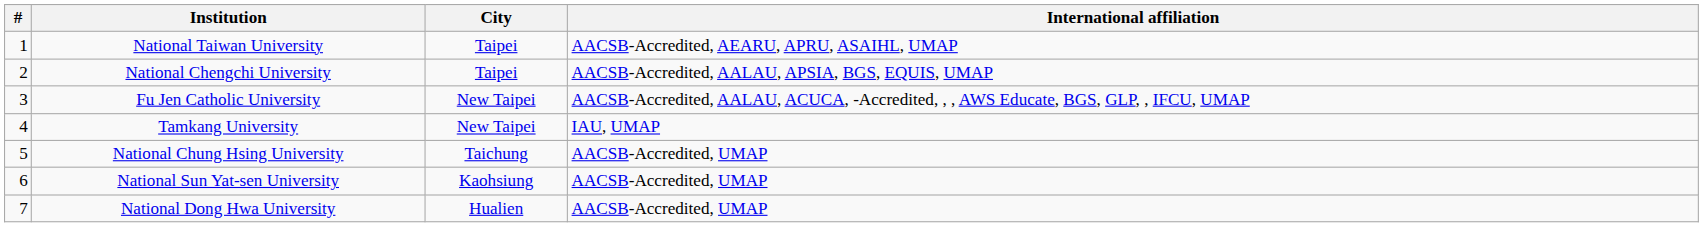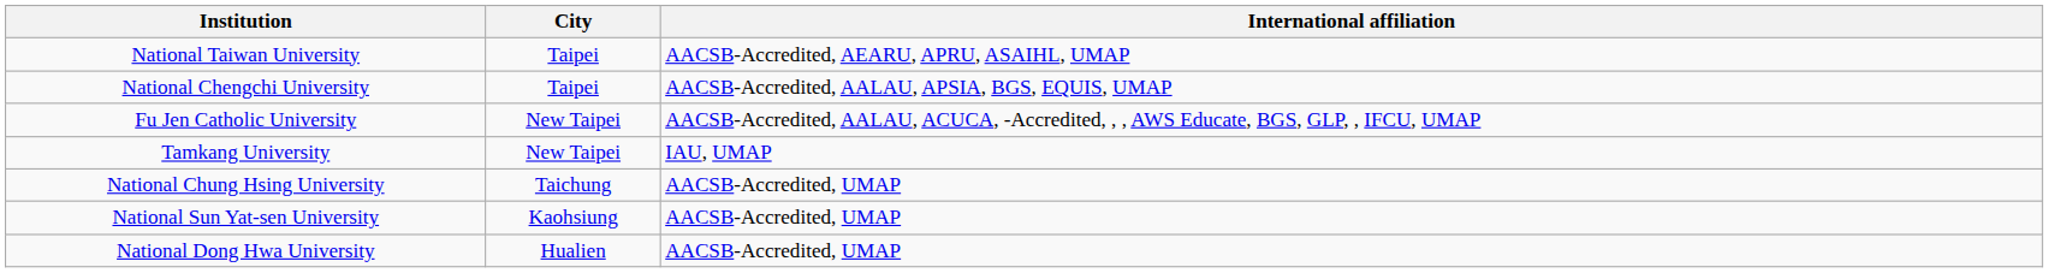- column: # | 1 | 2 | 3 | 4 | 5 | 6 | 7
